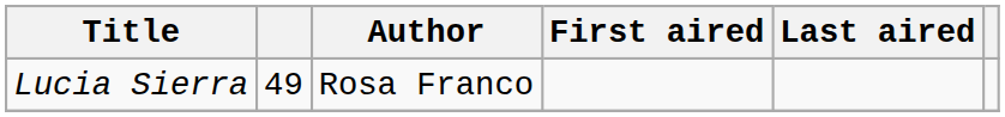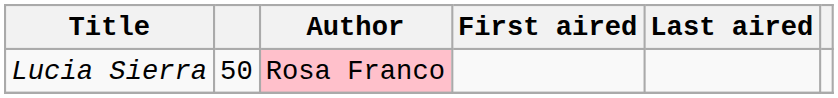Lucia Sierra | column 2: 49 -> 50
Lucia Sierra | Author: no background -> pink background
